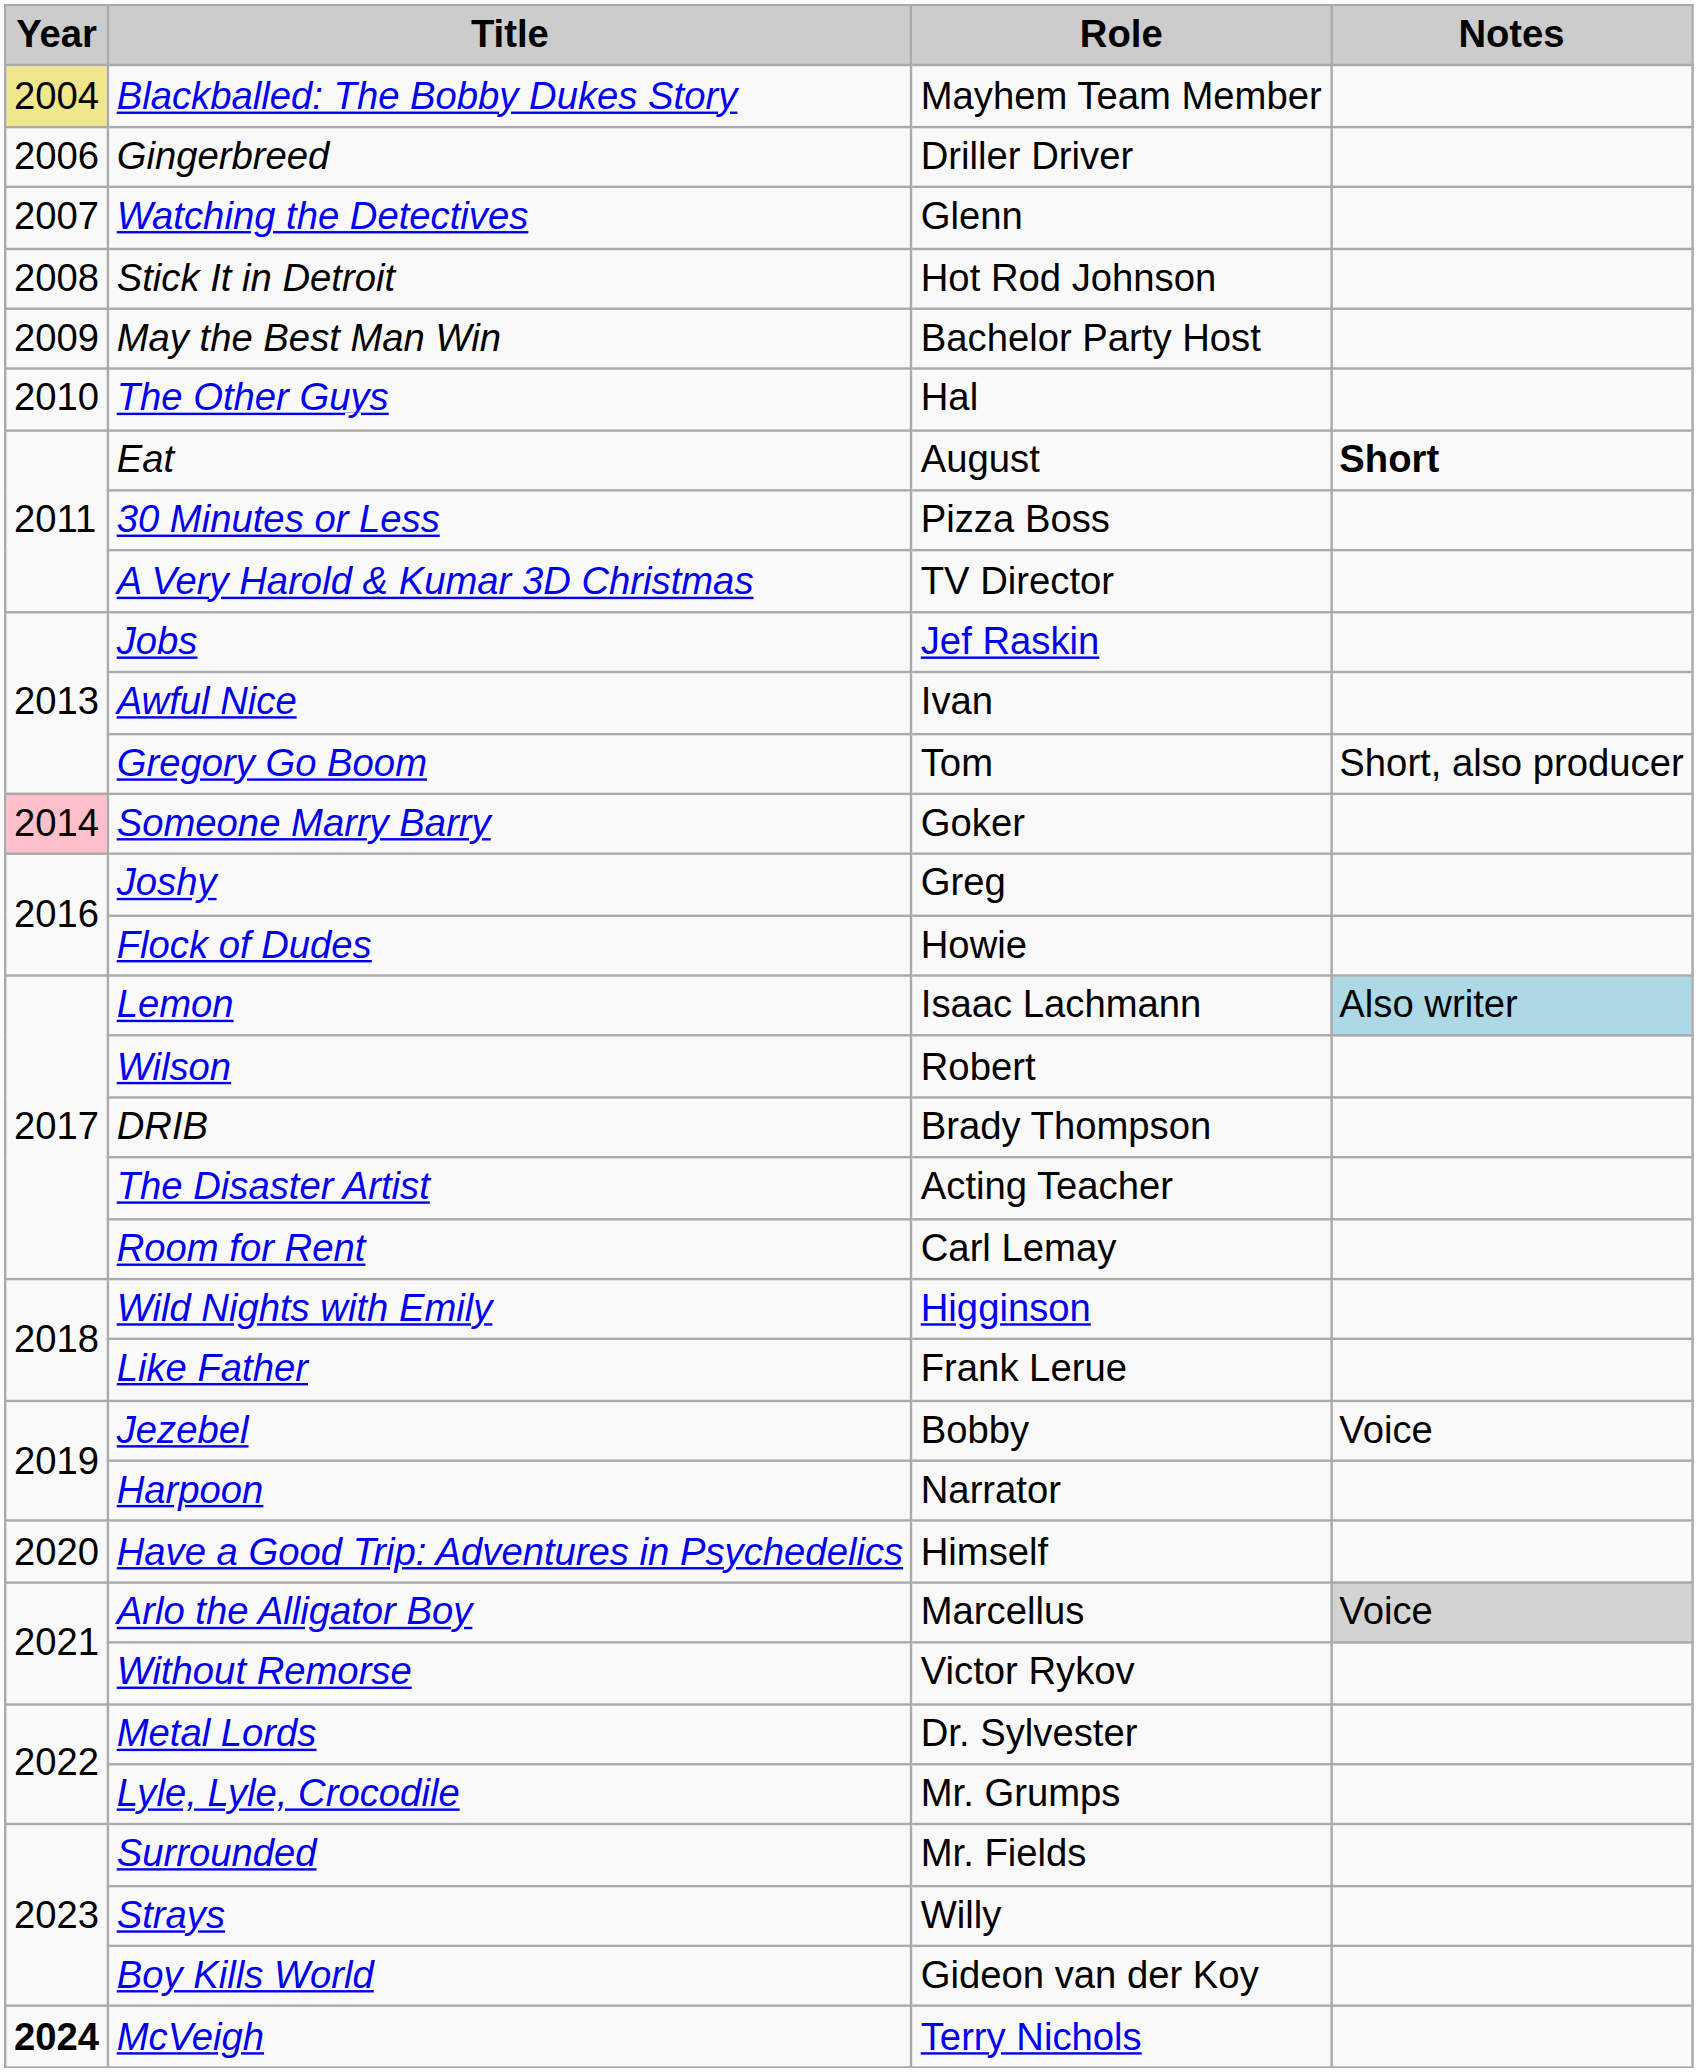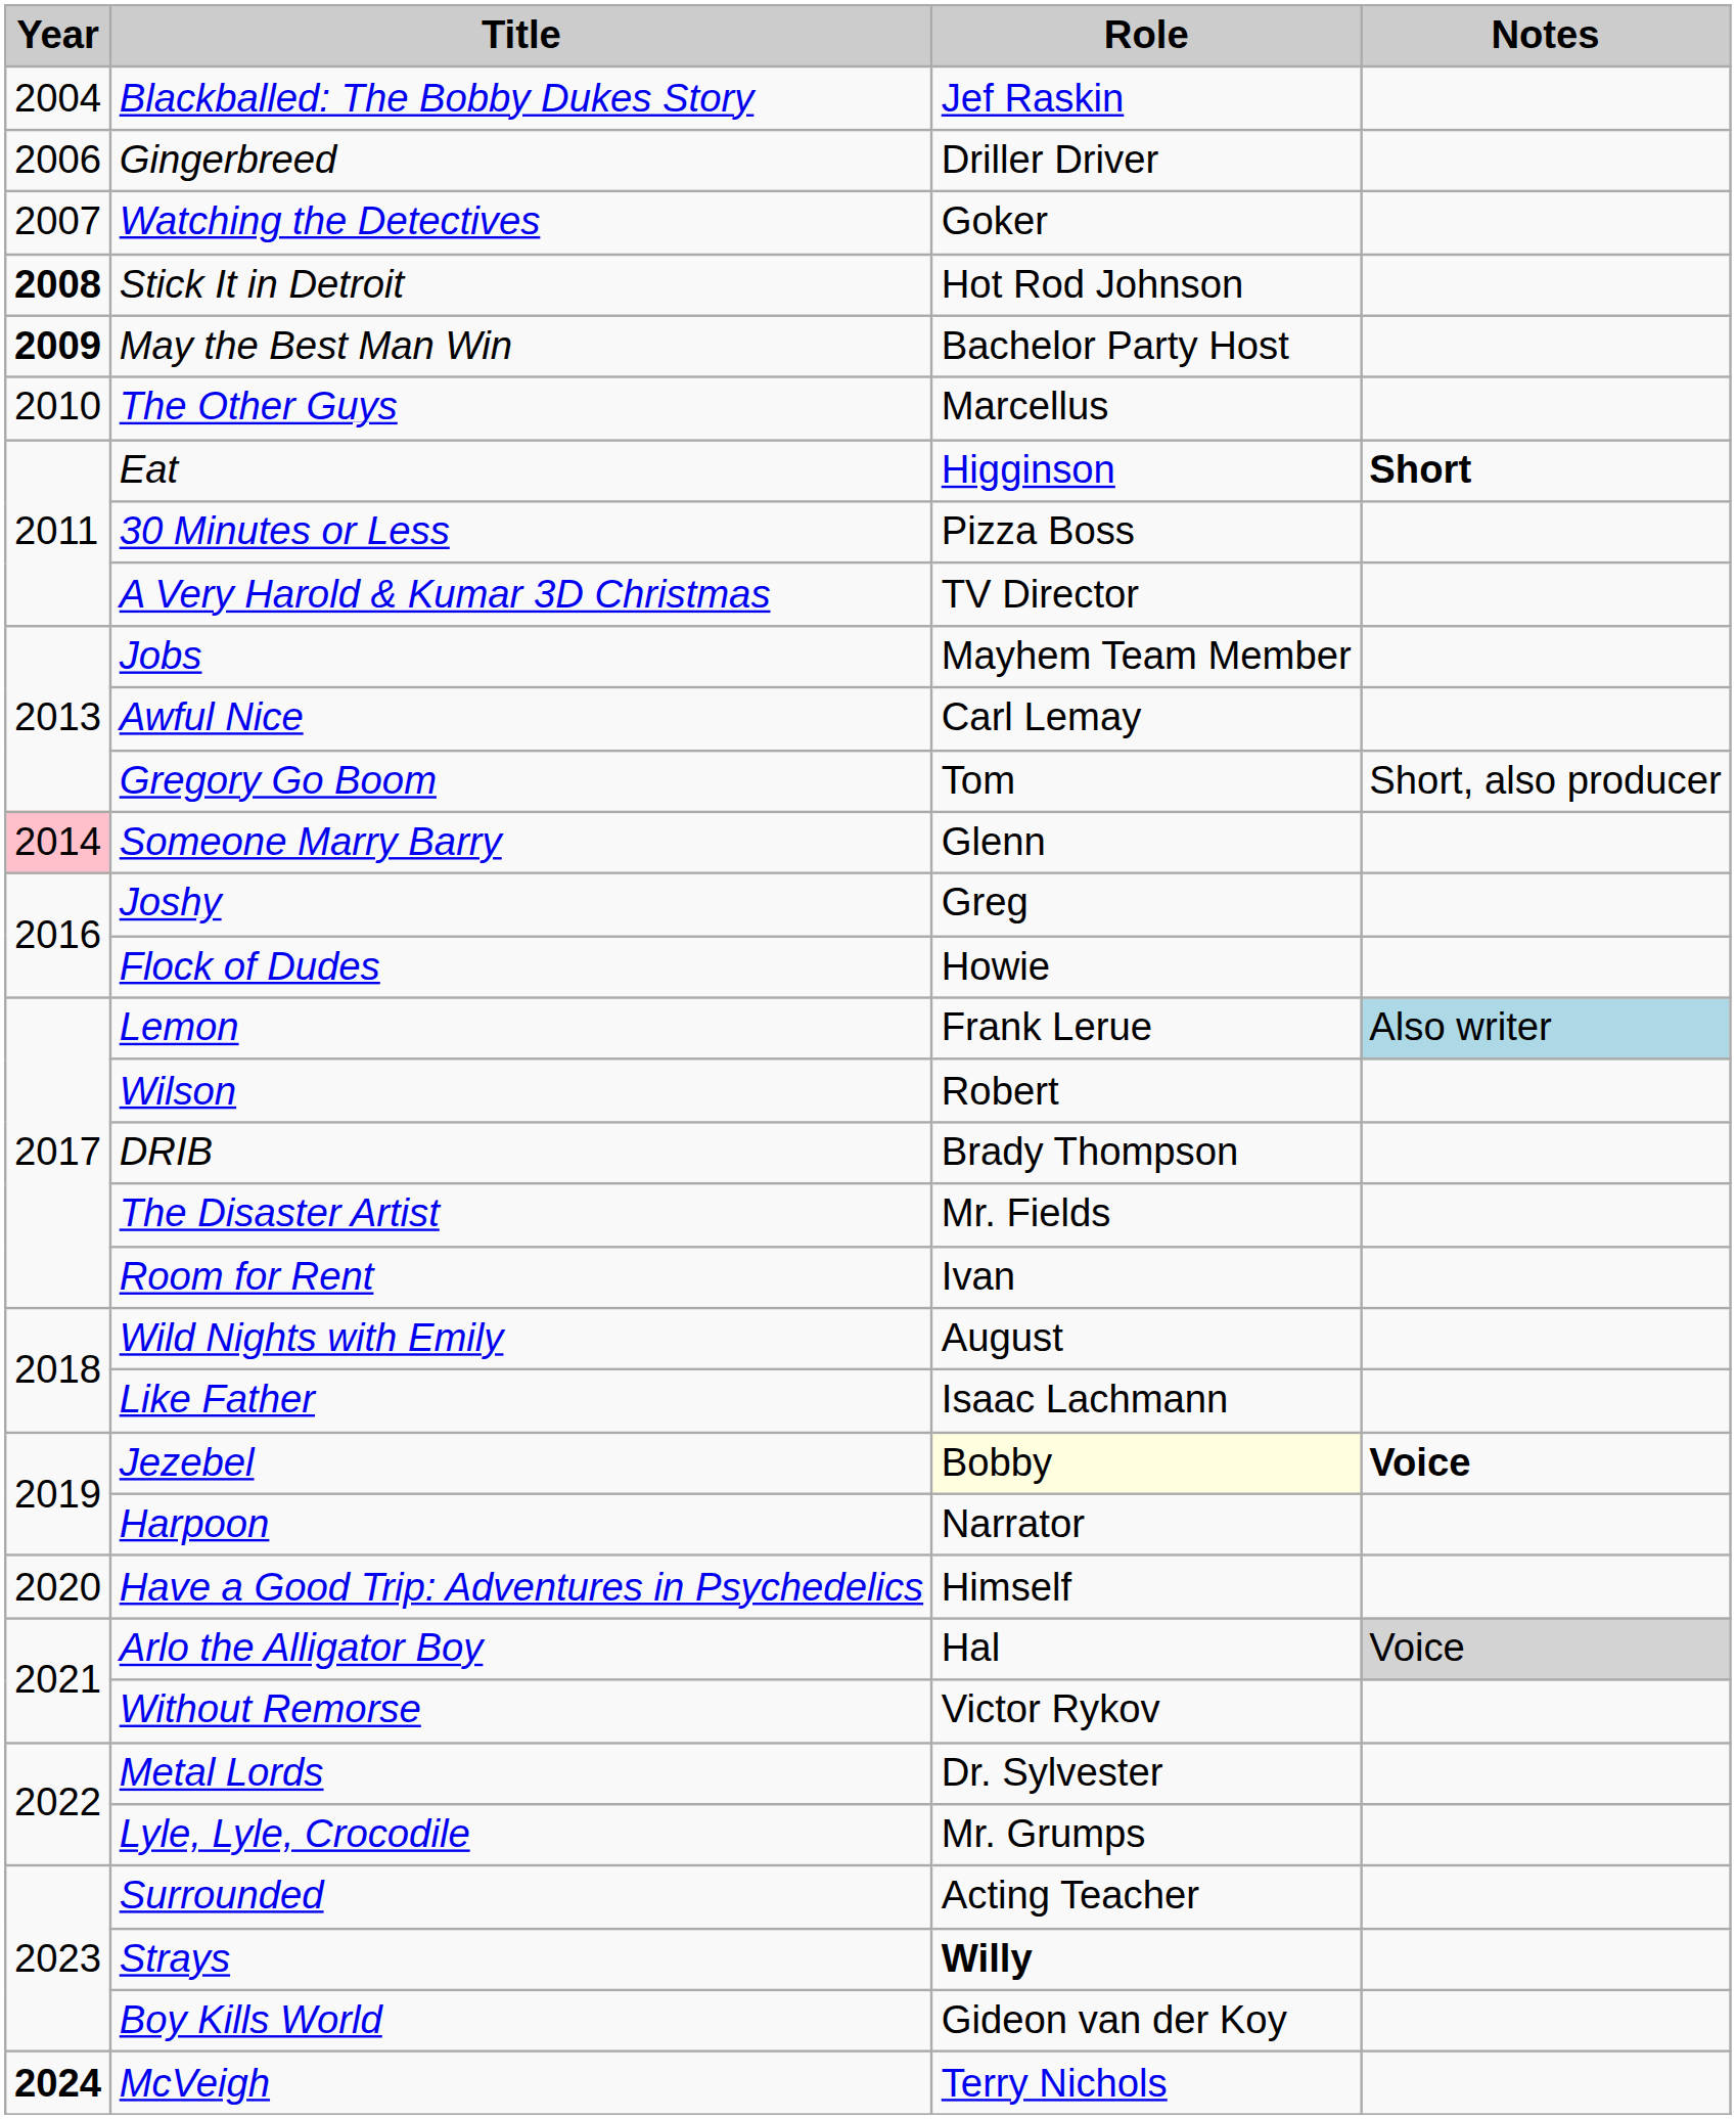Blackballed: The Bobby Dukes Story | Year: khaki background -> no background
Blackballed: The Bobby Dukes Story | Role: Mayhem Team Member -> Jef Raskin
Watching the Detectives | Role: Glenn -> Goker
Stick It in Detroit | Year: normal -> bold
May the Best Man Win | Year: normal -> bold
The Other Guys | Role: Hal -> Marcellus
Eat | Role: August -> Higginson
Jobs | Role: Jef Raskin -> Mayhem Team Member
Awful Nice | Role: Ivan -> Carl Lemay
Someone Marry Barry | Role: Goker -> Glenn
Lemon | Role: Isaac Lachmann -> Frank Lerue
The Disaster Artist | Role: Acting Teacher -> Mr. Fields
Room for Rent | Role: Carl Lemay -> Ivan
Wild Nights with Emily | Role: Higginson -> August
Like Father | Role: Frank Lerue -> Isaac Lachmann
Jezebel | Role: no background -> lightyellow background
Jezebel | Notes: normal -> bold
Arlo the Alligator Boy | Role: Marcellus -> Hal
Surrounded | Role: Mr. Fields -> Acting Teacher
Strays | Role: normal -> bold
